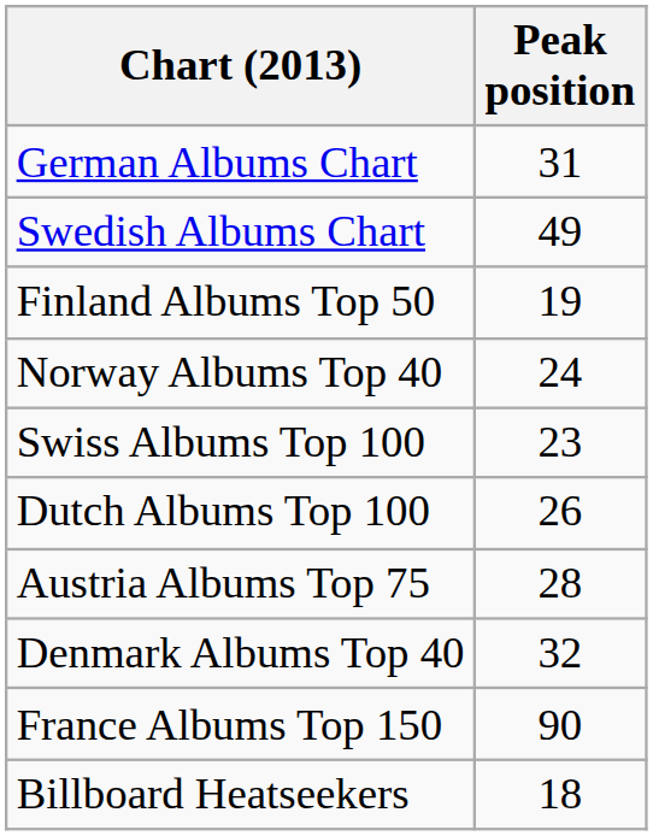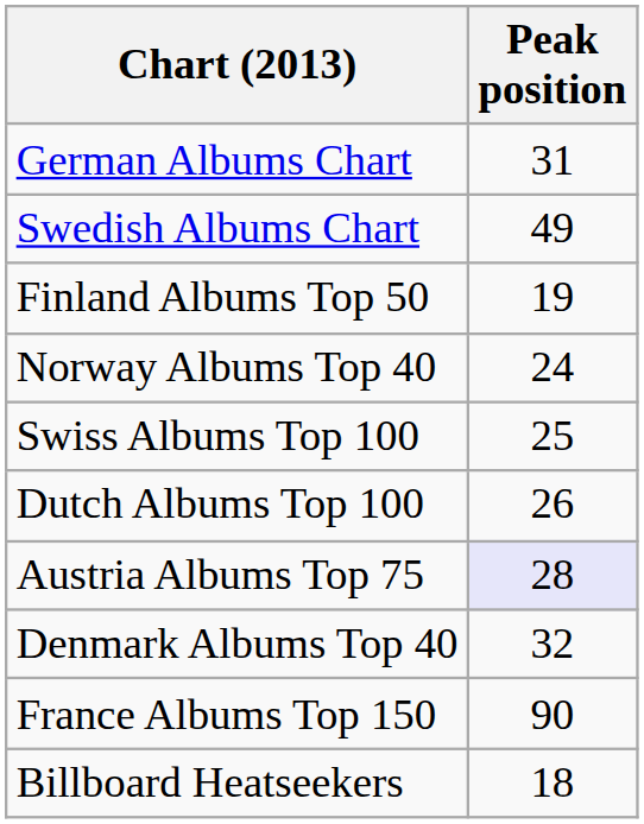Swiss Albums Top 100 | Peak position: 23 -> 25
Austria Albums Top 75 | Peak position: no background -> lavender background
